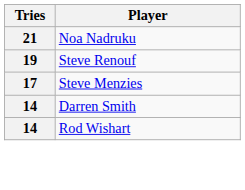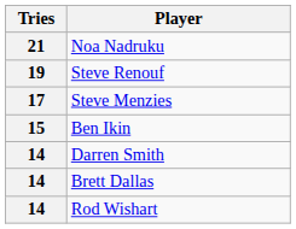+ row: 15 | Ben Ikin
+ row: 14 | Brett Dallas
